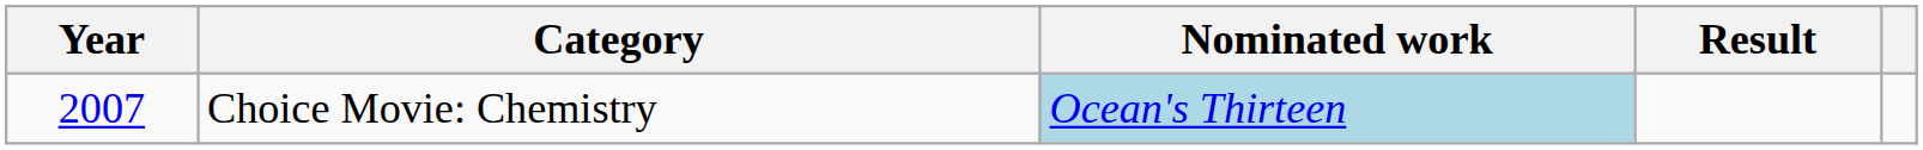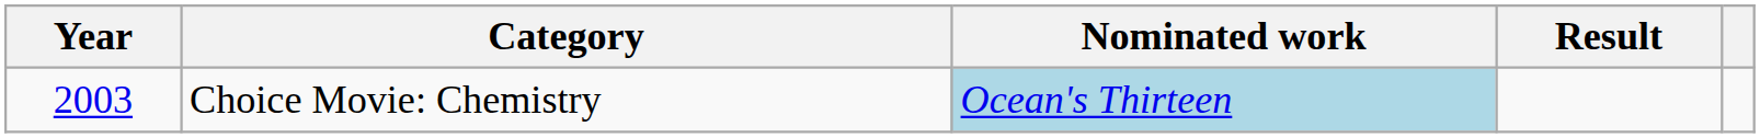Choice Movie: Chemistry | Year: 2007 -> 2003
